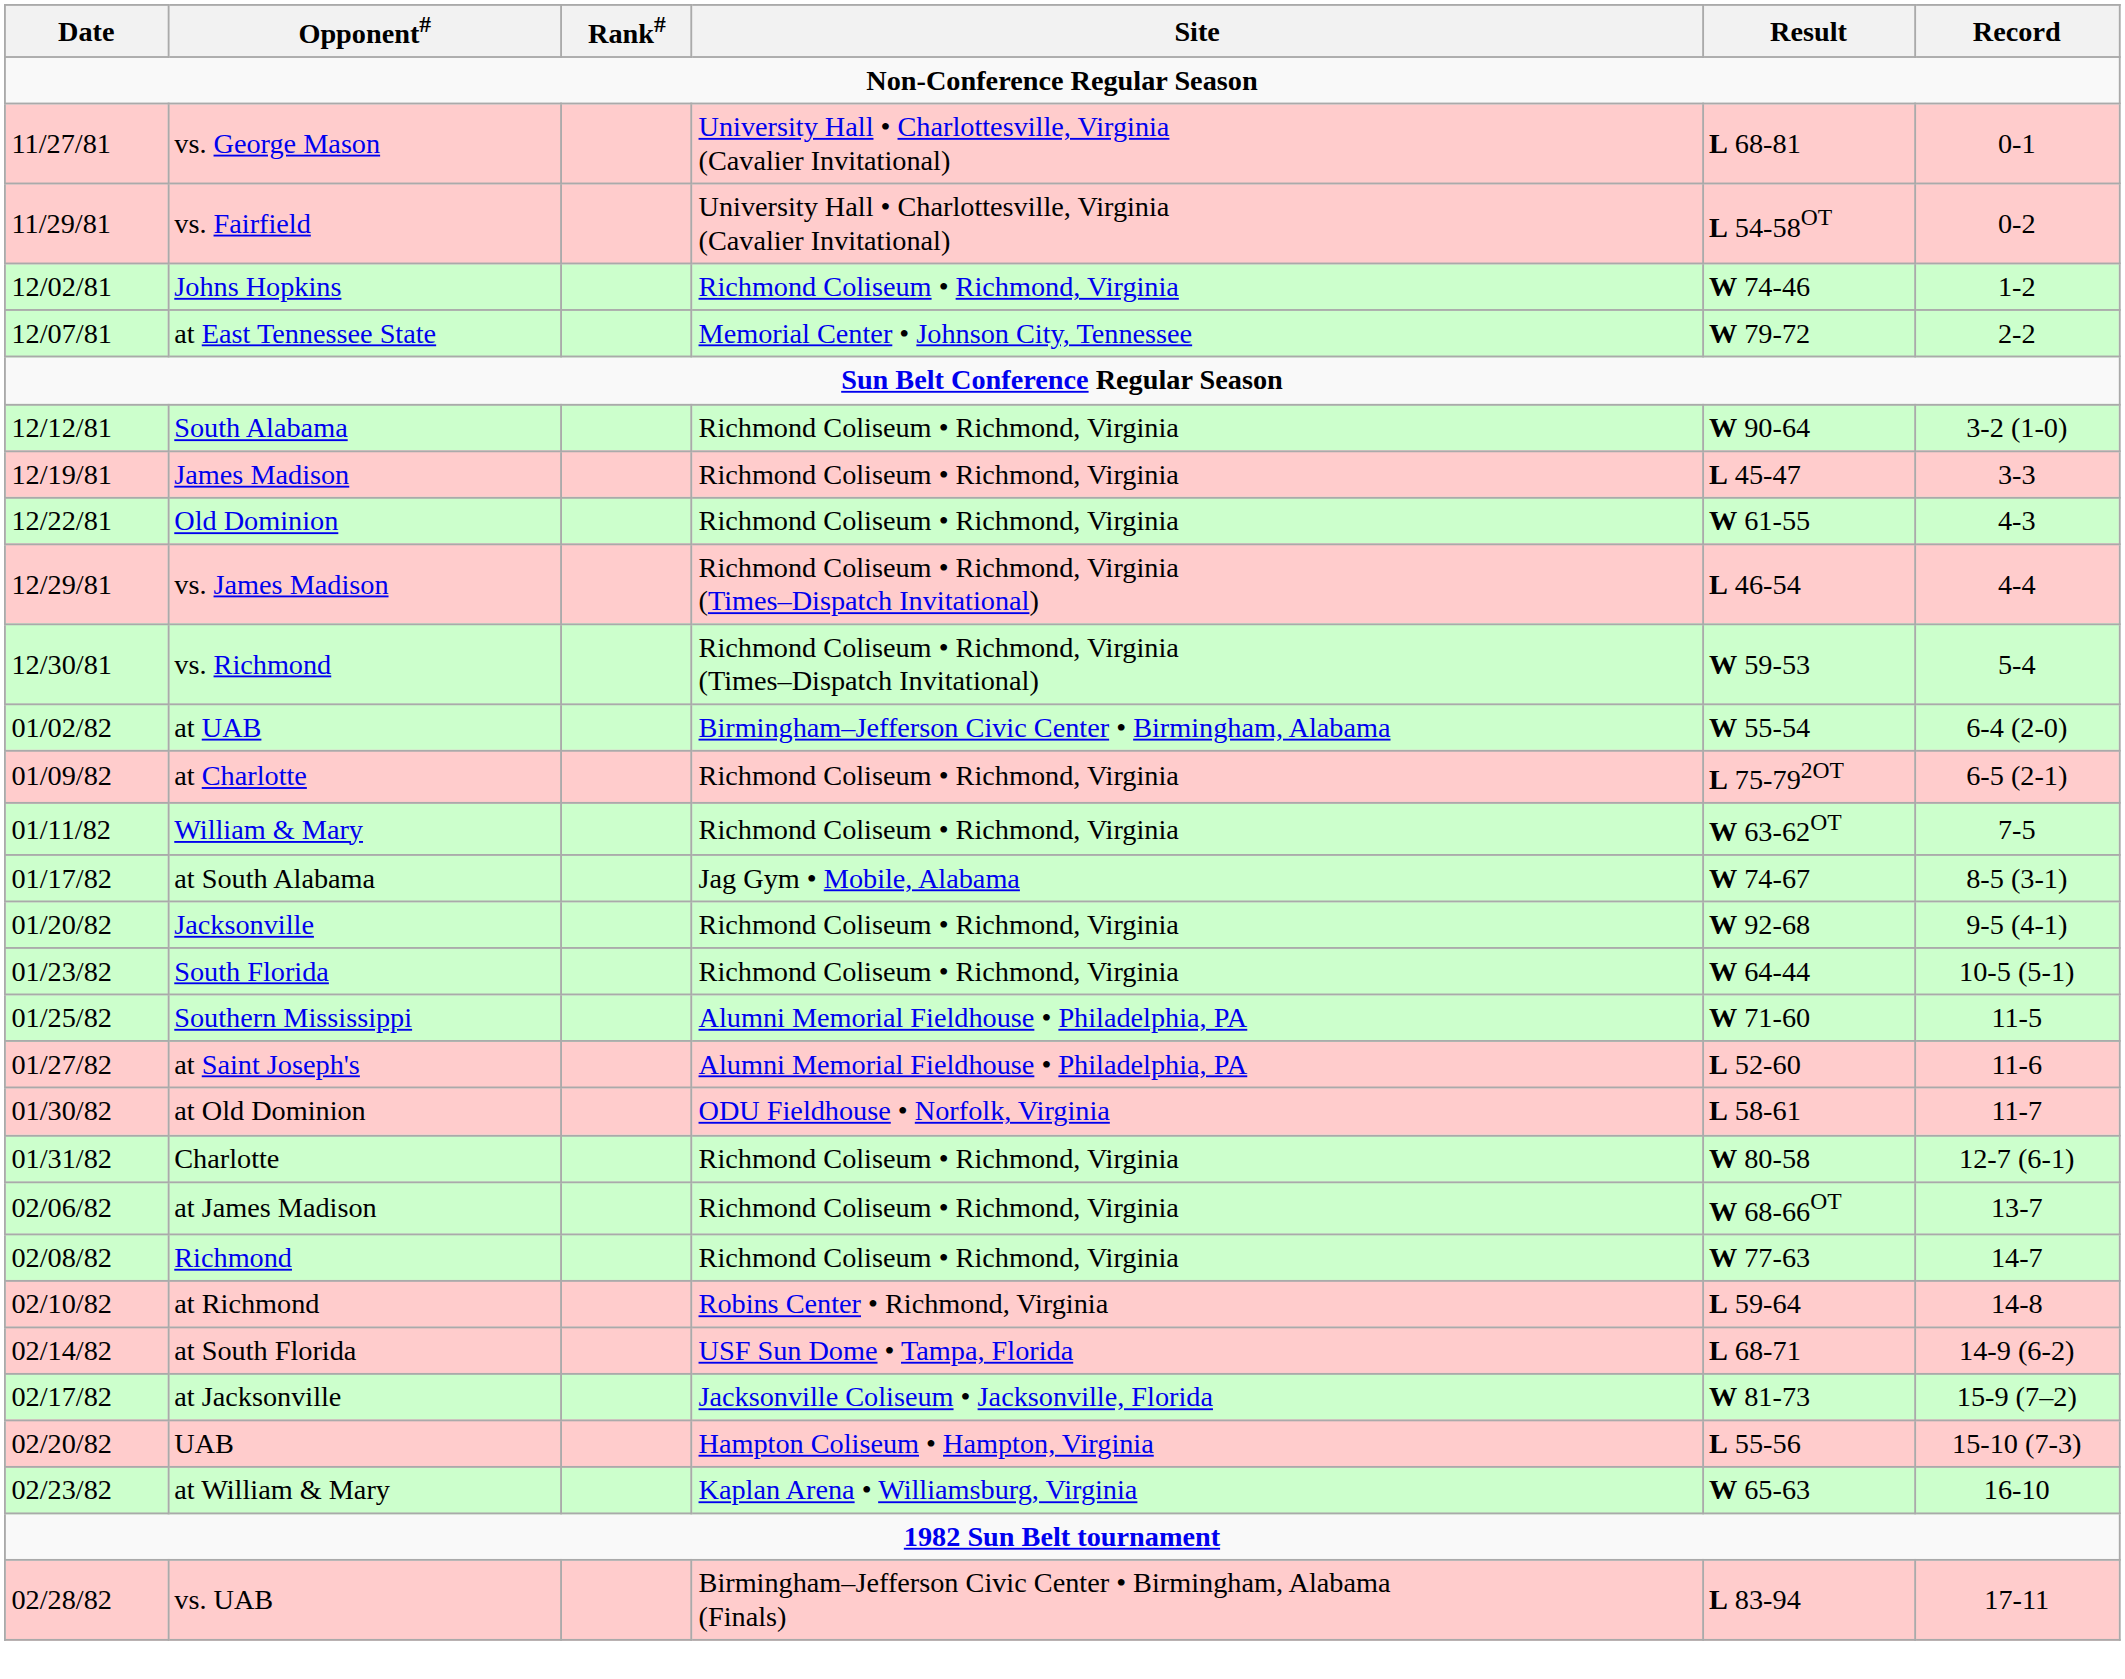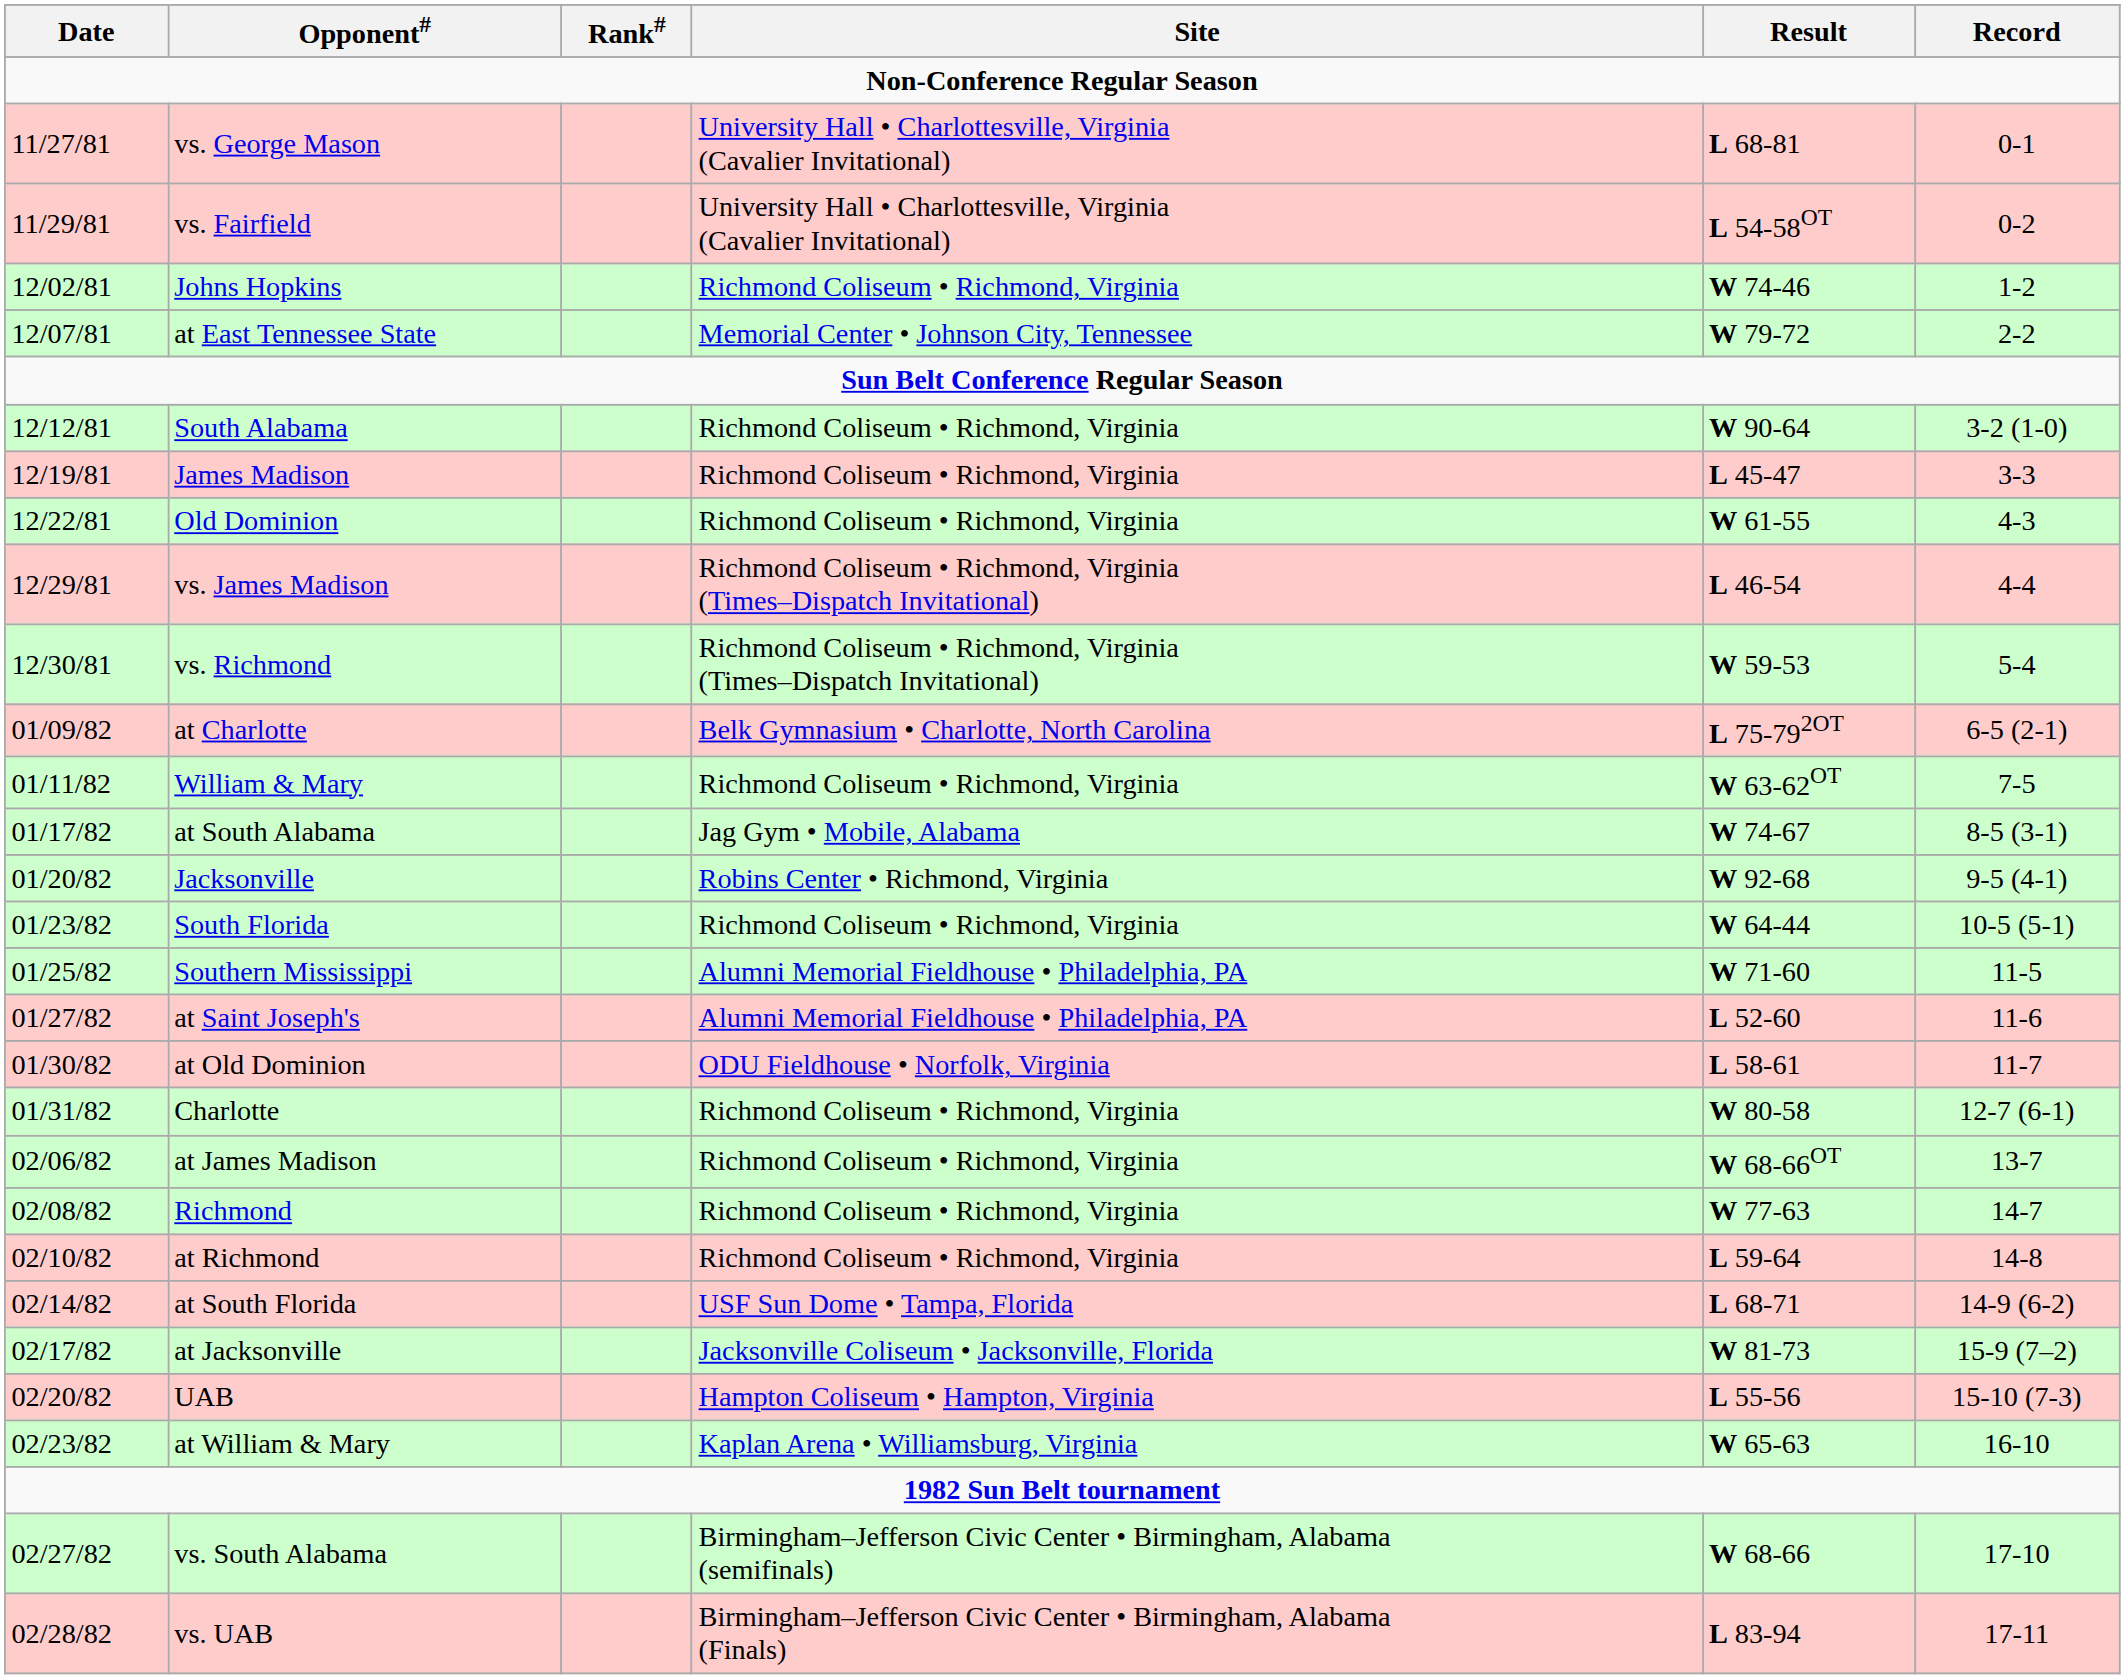- row: 01/02/82 | at UAB | Birmingham–Jefferson Civic Center • Birmingham, Alabama | W 55-54 | 6-4 (2-0)
at Charlotte | Site: Richmond Coliseum • Richmond, Virginia -> Belk Gymnasium • Charlotte, North Carolina
Jacksonville | Site: Richmond Coliseum • Richmond, Virginia -> Robins Center • Richmond, Virginia
at Richmond | Site: Robins Center • Richmond, Virginia -> Richmond Coliseum • Richmond, Virginia
+ row: 02/27/82 | vs. South Alabama | Birmingham–Jefferson Civic Center • Birmingham, Alabama (semifinals) | W 68-66 | 17-10
